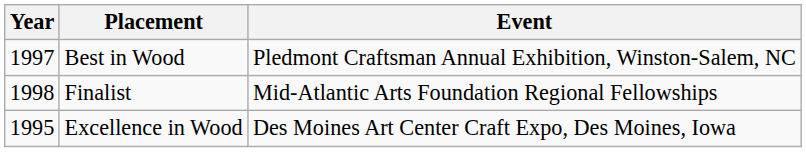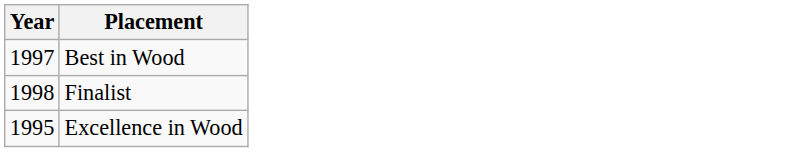- column: Event | Pledmont Craftsman Annual Exhibition, Winston-Salem, NC | Mid-Atlantic Arts Foundation Regional Fellowships | Des Moines Art Center Craft Expo, Des Moines, Iowa
